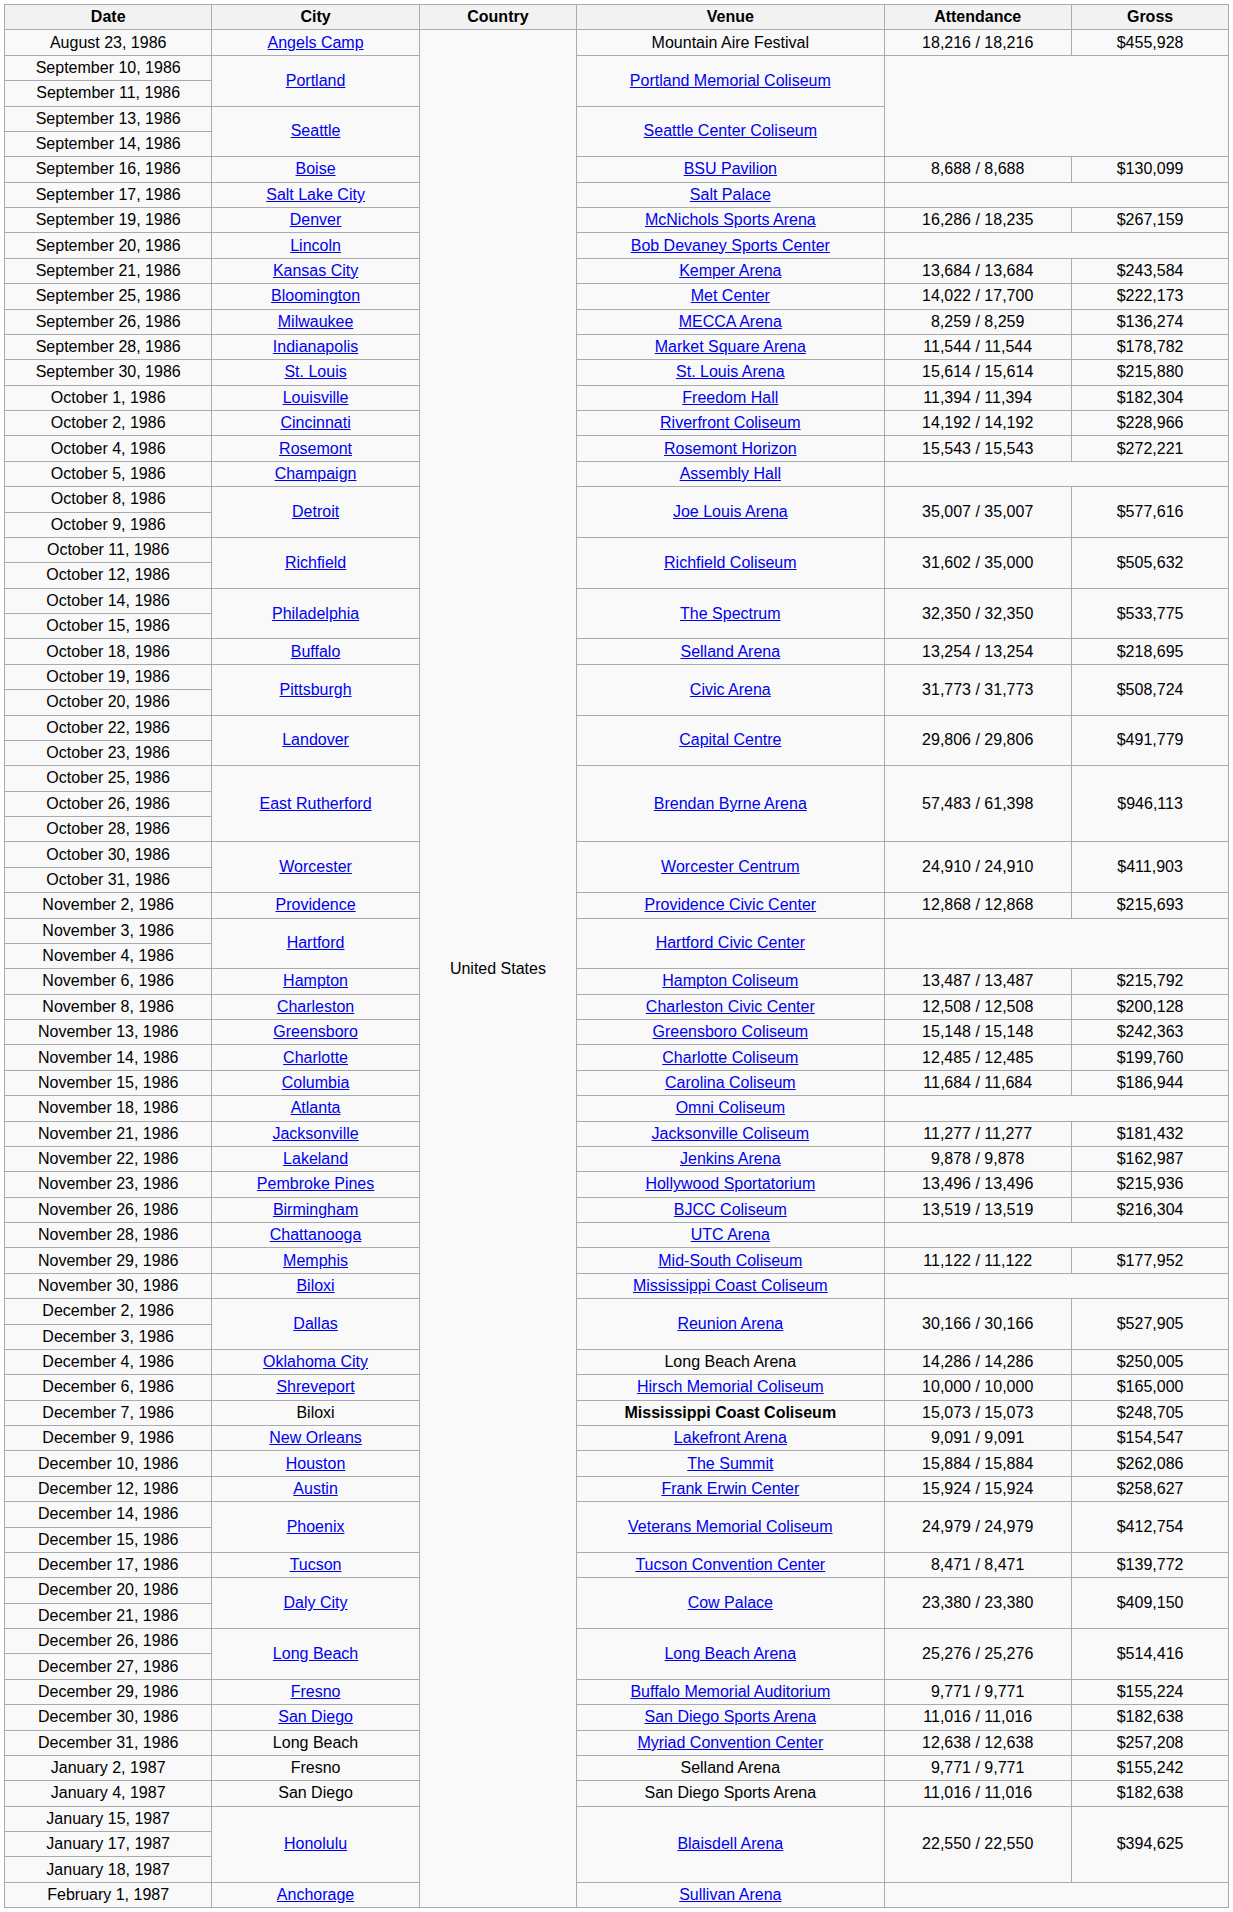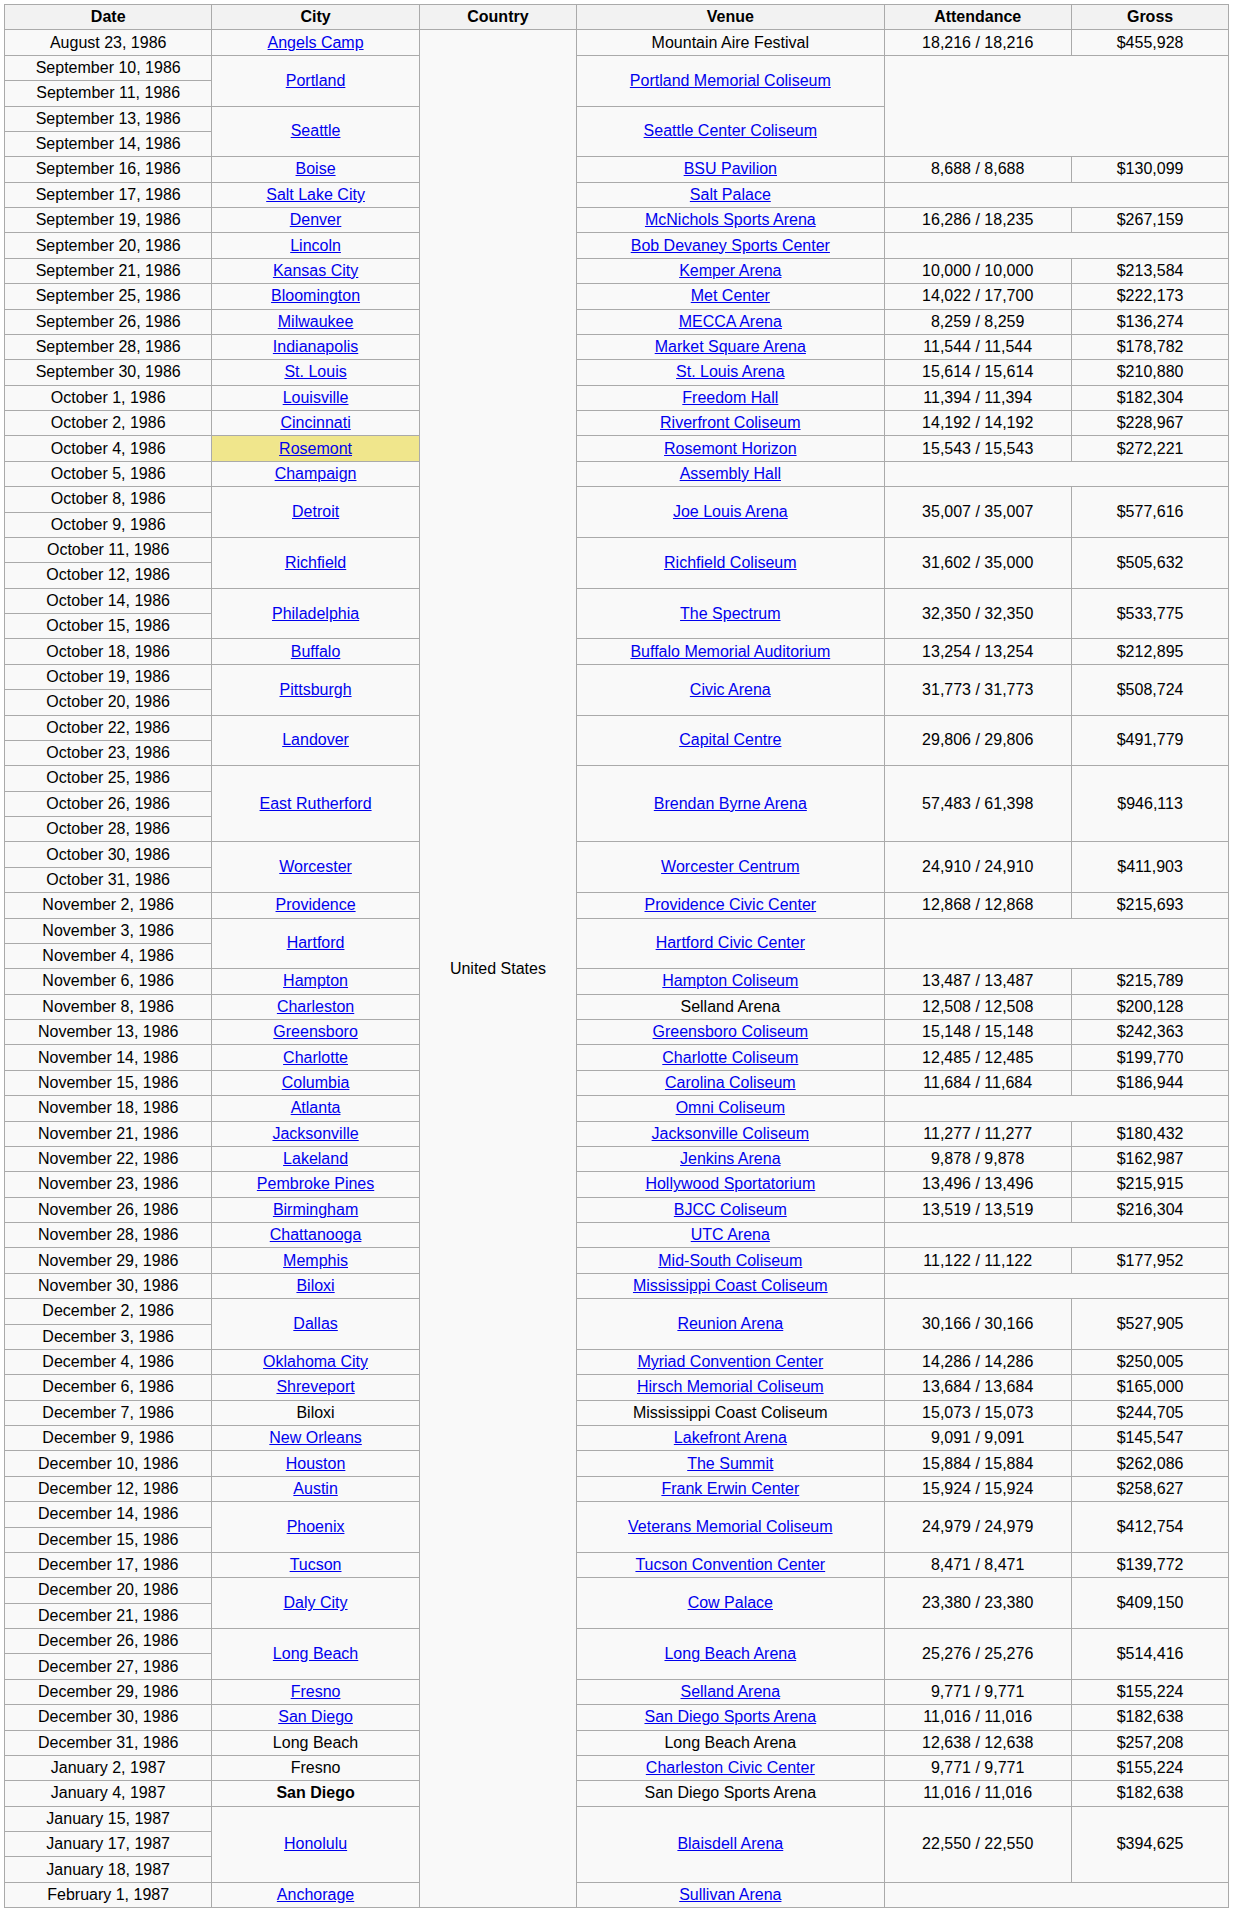September 21, 1986 | Attendance: 13,684 / 13,684 -> 10,000 / 10,000
September 21, 1986 | Gross: $243,584 -> $213,584
September 30, 1986 | Gross: $215,880 -> $210,880
October 2, 1986 | Gross: $228,966 -> $228,967
October 4, 1986 | City: no background -> khaki background
October 18, 1986 | Venue: Selland Arena -> Buffalo Memorial Auditorium
October 18, 1986 | Gross: $218,695 -> $212,895
November 6, 1986 | Gross: $215,792 -> $215,789
November 8, 1986 | Venue: Charleston Civic Center -> Selland Arena
November 14, 1986 | Gross: $199,760 -> $199,770
November 21, 1986 | Gross: $181,432 -> $180,432
November 23, 1986 | Gross: $215,936 -> $215,915
December 4, 1986 | Venue: Long Beach Arena -> Myriad Convention Center
December 6, 1986 | Attendance: 10,000 / 10,000 -> 13,684 / 13,684
December 7, 1986 | Venue: bold -> normal
December 7, 1986 | Gross: $248,705 -> $244,705
December 9, 1986 | Gross: $154,547 -> $145,547
December 29, 1986 | Venue: Buffalo Memorial Auditorium -> Selland Arena
December 31, 1986 | Venue: Myriad Convention Center -> Long Beach Arena
January 2, 1987 | Venue: Selland Arena -> Charleston Civic Center
January 2, 1987 | Gross: $155,242 -> $155,224
January 4, 1987 | City: normal -> bold
